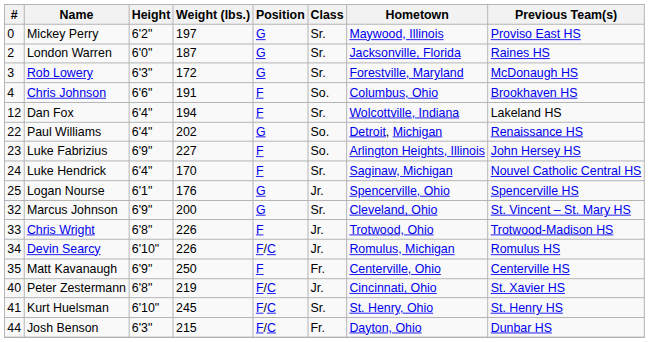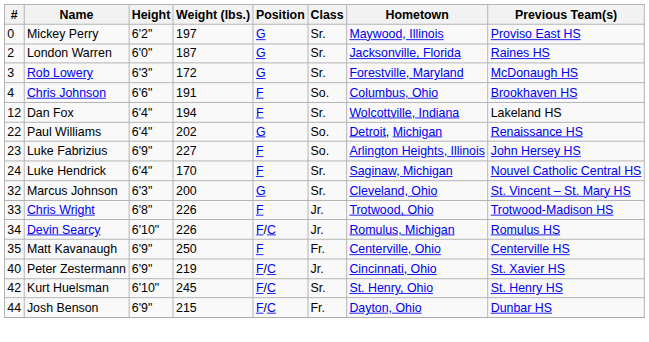- row: 25 | Logan Nourse | 6'1" | 176 | G | Jr. | Spencerville, Ohio | Spencerville HS
Marcus Johnson | Height: 6'9" -> 6'3"
Peter Zestermann | Height: 6'8" -> 6'9"
Kurt Huelsman | #: 41 -> 42
Josh Benson | Height: 6'3" -> 6'9"
